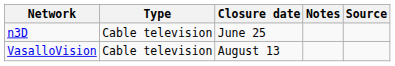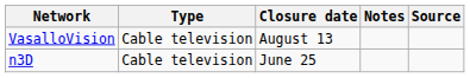rows swapped: n3D <-> VasalloVision
